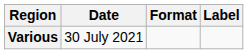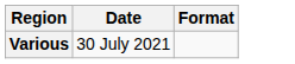- column: Label
